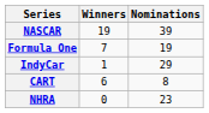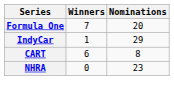- row: NASCAR | 19 | 39
Formula One | Nominations: 19 -> 20
